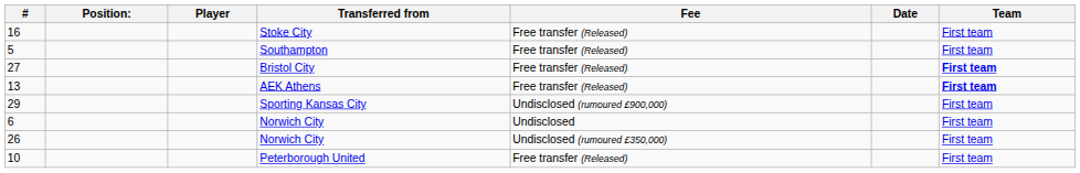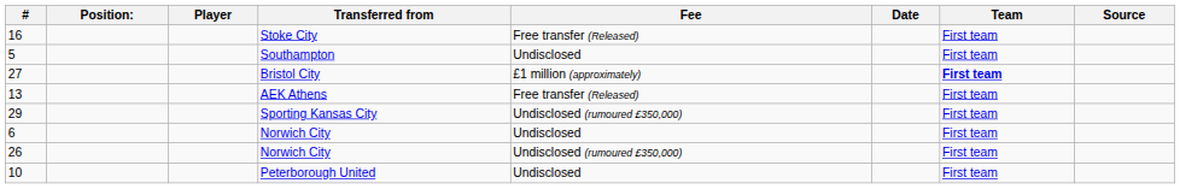+ column: Source
5 | Fee: Free transfer (Released) -> Undisclosed
27 | Fee: Free transfer (Released) -> £1 million (approximately)
13 | Team: bold -> normal
29 | Fee: Undisclosed (rumoured £900,000) -> Undisclosed (rumoured £350,000)
10 | Fee: Free transfer (Released) -> Undisclosed
